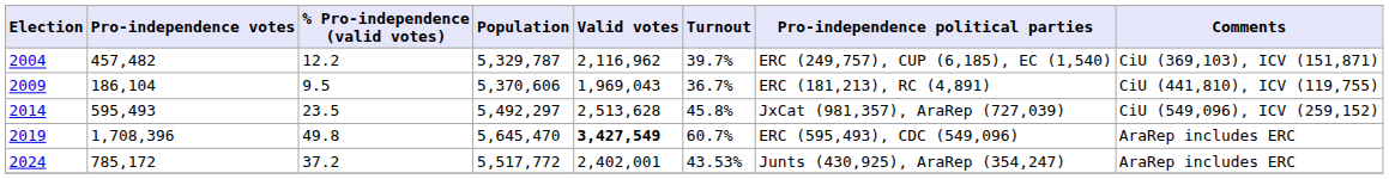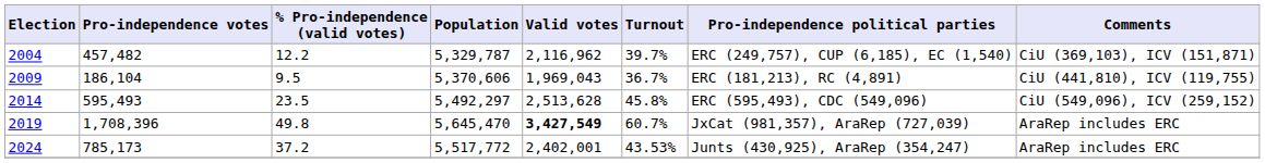2014 | Pro-independence political parties: JxCat (981,357), AraRep (727,039) -> ERC (595,493), CDC (549,096)
2019 | Pro-independence political parties: ERC (595,493), CDC (549,096) -> JxCat (981,357), AraRep (727,039)
2024 | Pro-independence votes: 785,172 -> 785,173
